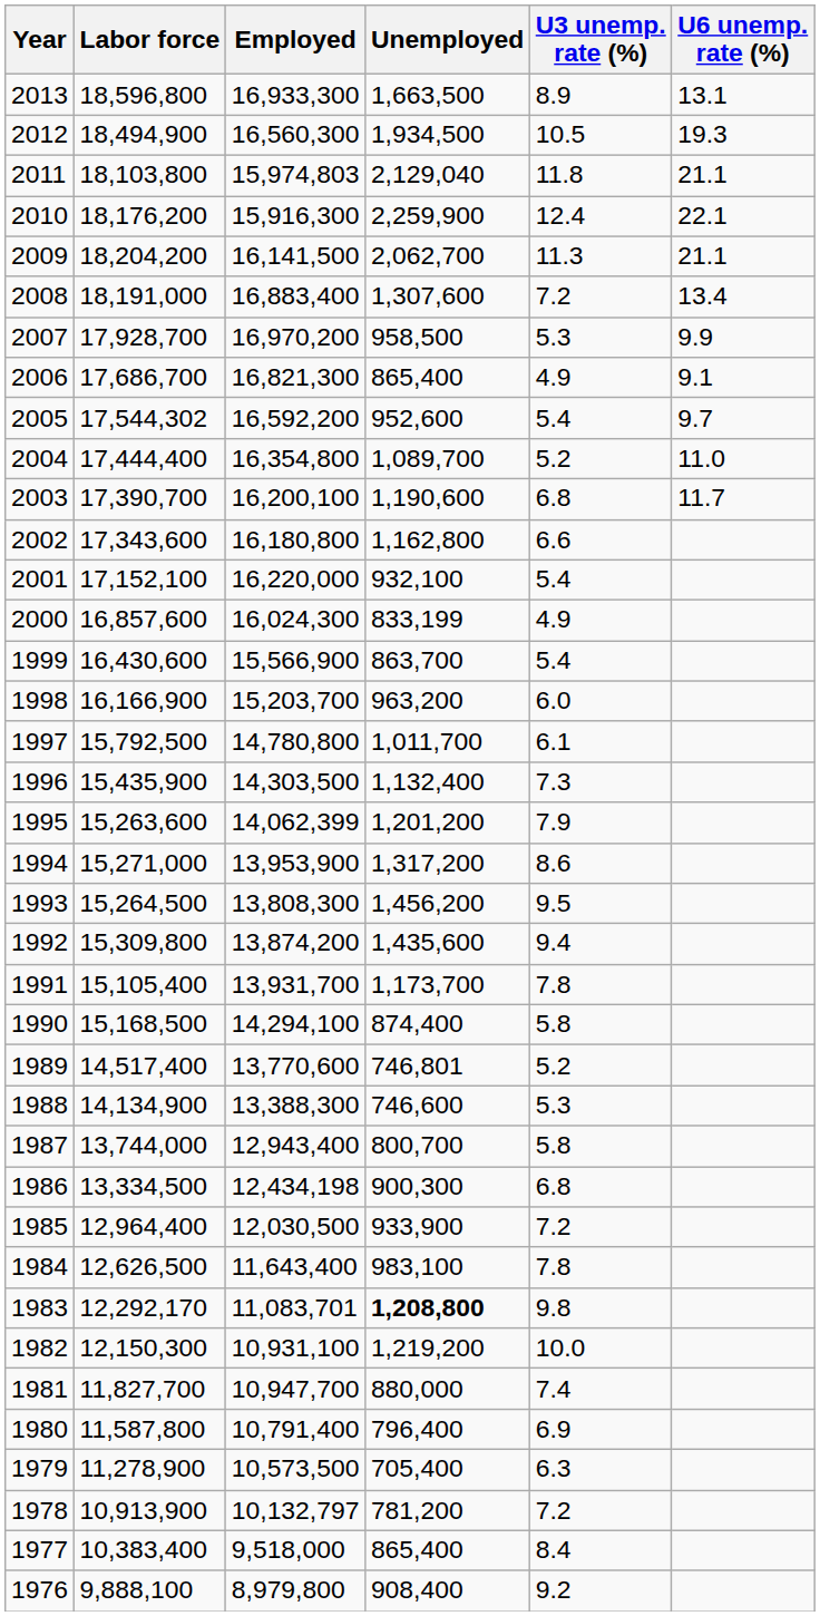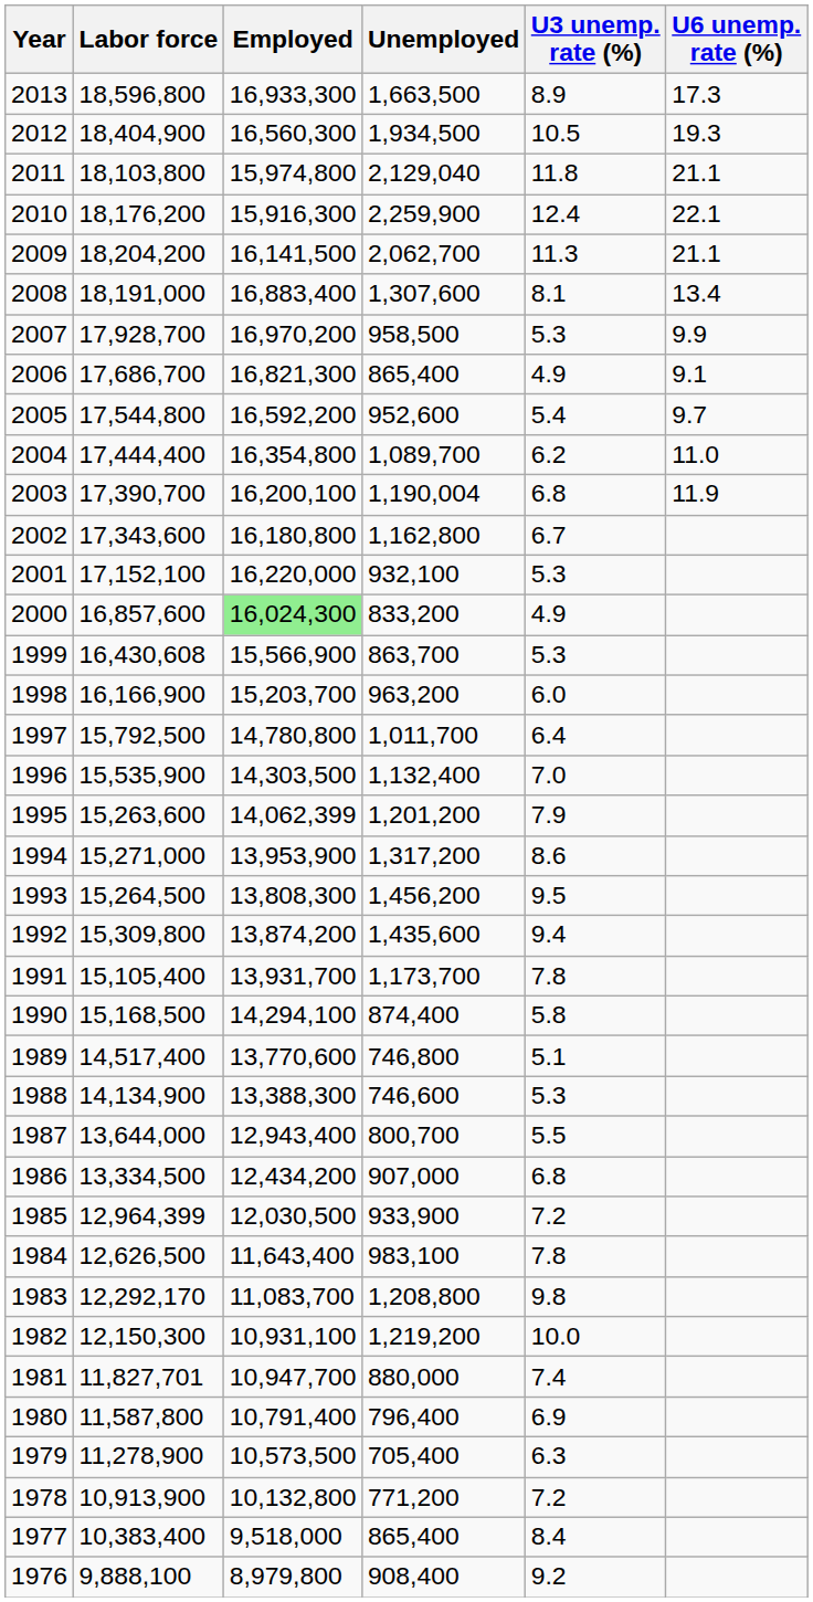2013 | U6 unemp. rate (%): 13.1 -> 17.3
2012 | Labor force: 18,494,900 -> 18,404,900
2011 | Employed: 15,974,803 -> 15,974,800
2008 | U3 unemp. rate (%): 7.2 -> 8.1
2005 | Labor force: 17,544,302 -> 17,544,800
2004 | U3 unemp. rate (%): 5.2 -> 6.2
2003 | Unemployed: 1,190,600 -> 1,190,004
2003 | U6 unemp. rate (%): 11.7 -> 11.9
2002 | U3 unemp. rate (%): 6.6 -> 6.7
2001 | U3 unemp. rate (%): 5.4 -> 5.3
2000 | Employed: no background -> lightgreen background
2000 | Unemployed: 833,199 -> 833,200
1999 | Labor force: 16,430,600 -> 16,430,608
1999 | U3 unemp. rate (%): 5.4 -> 5.3
1997 | U3 unemp. rate (%): 6.1 -> 6.4
1996 | Labor force: 15,435,900 -> 15,535,900
1996 | U3 unemp. rate (%): 7.3 -> 7.0
1989 | Unemployed: 746,801 -> 746,800
1989 | U3 unemp. rate (%): 5.2 -> 5.1
1987 | Labor force: 13,744,000 -> 13,644,000
1987 | U3 unemp. rate (%): 5.8 -> 5.5
1986 | Employed: 12,434,198 -> 12,434,200
1986 | Unemployed: 900,300 -> 907,000
1985 | Labor force: 12,964,400 -> 12,964,399
1983 | Employed: 11,083,701 -> 11,083,700
1983 | Unemployed: bold -> normal
1981 | Labor force: 11,827,700 -> 11,827,701
1978 | Employed: 10,132,797 -> 10,132,800
1978 | Unemployed: 781,200 -> 771,200
